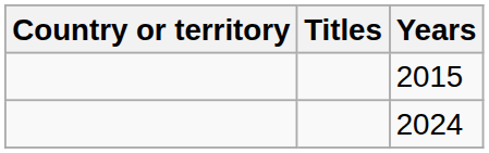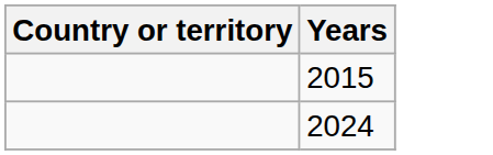- column: Titles
